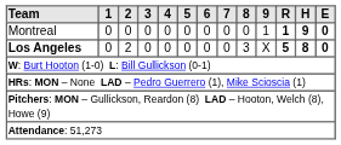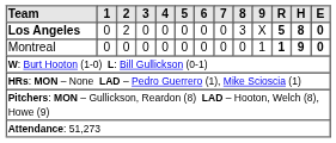rows swapped: Montreal <-> Los Angeles
